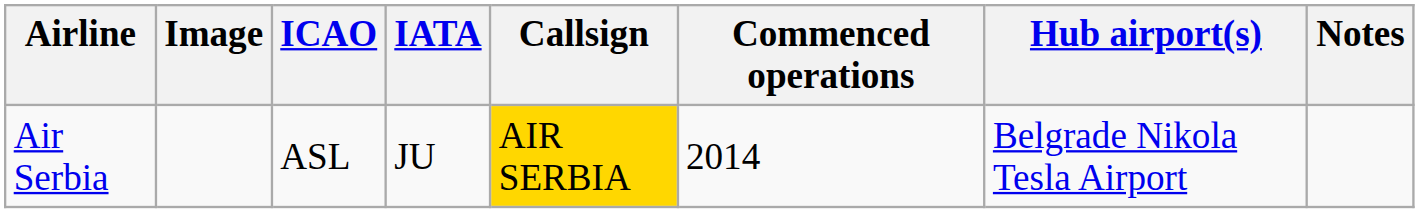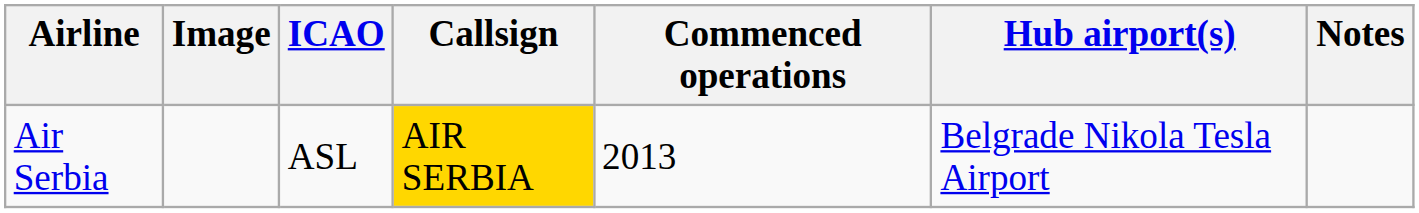- column: IATA | JU
Air Serbia | Commenced operations: 2014 -> 2013
